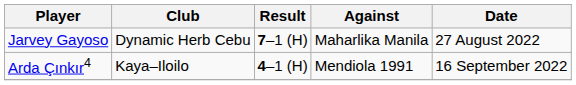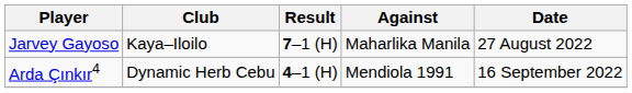Jarvey Gayoso | Club: Dynamic Herb Cebu -> Kaya–Iloilo
Arda Çınkır4 | Club: Kaya–Iloilo -> Dynamic Herb Cebu
